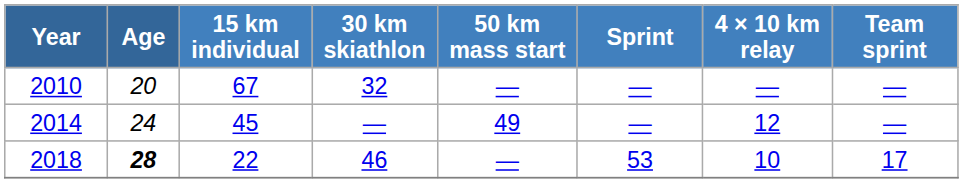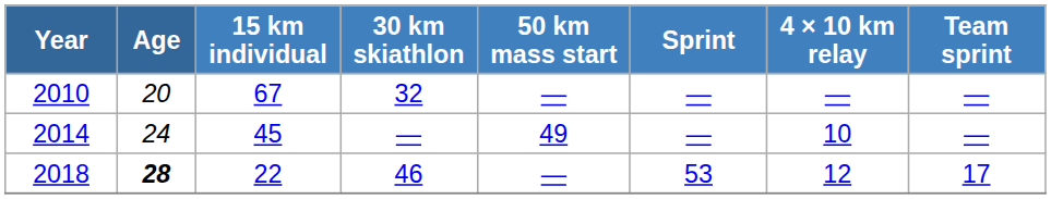2014 | 4 × 10 km relay: 12 -> 10
2018 | 4 × 10 km relay: 10 -> 12
